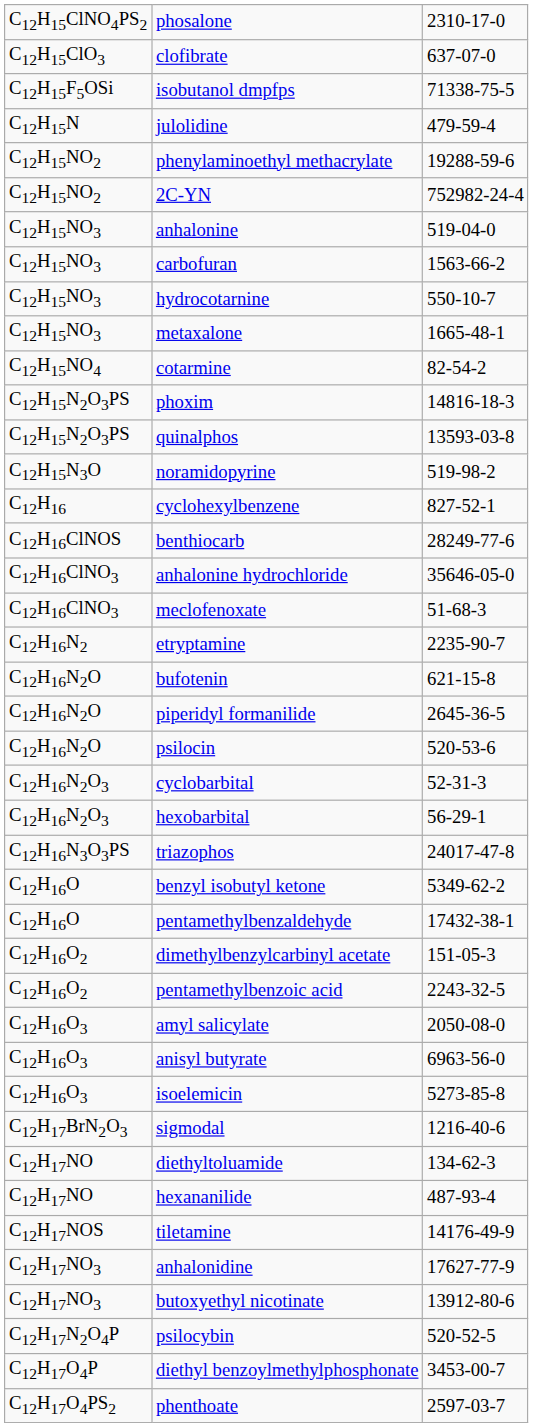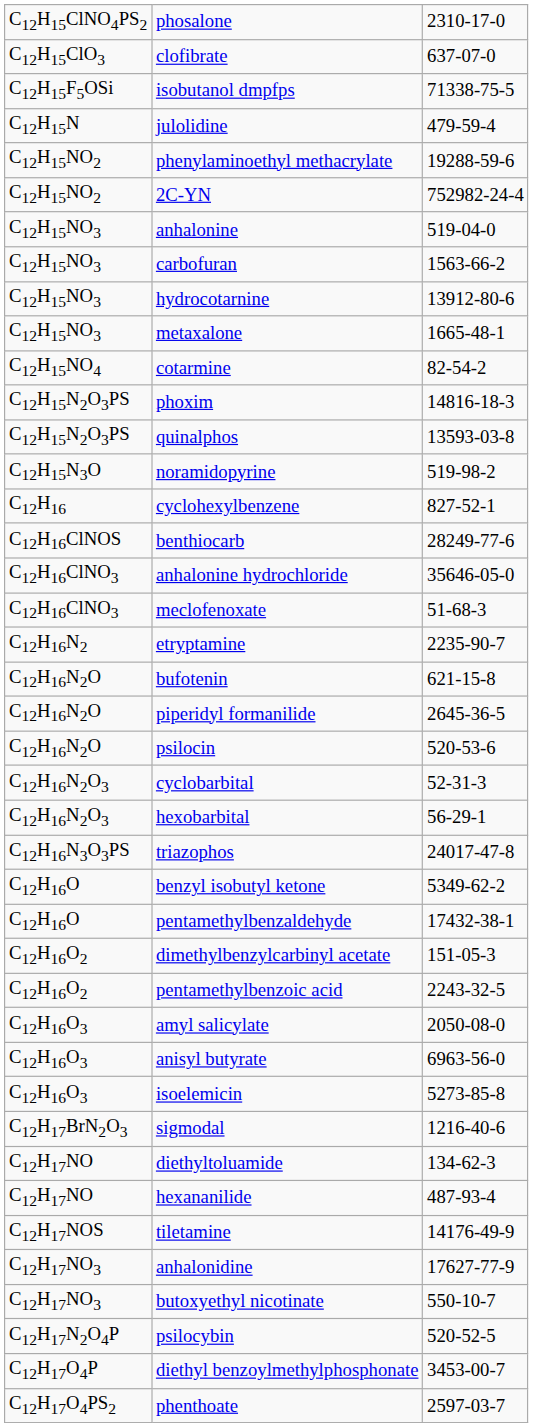hydrocotarnine | column 3: 550-10-7 -> 13912-80-6
butoxyethyl nicotinate | column 3: 13912-80-6 -> 550-10-7
